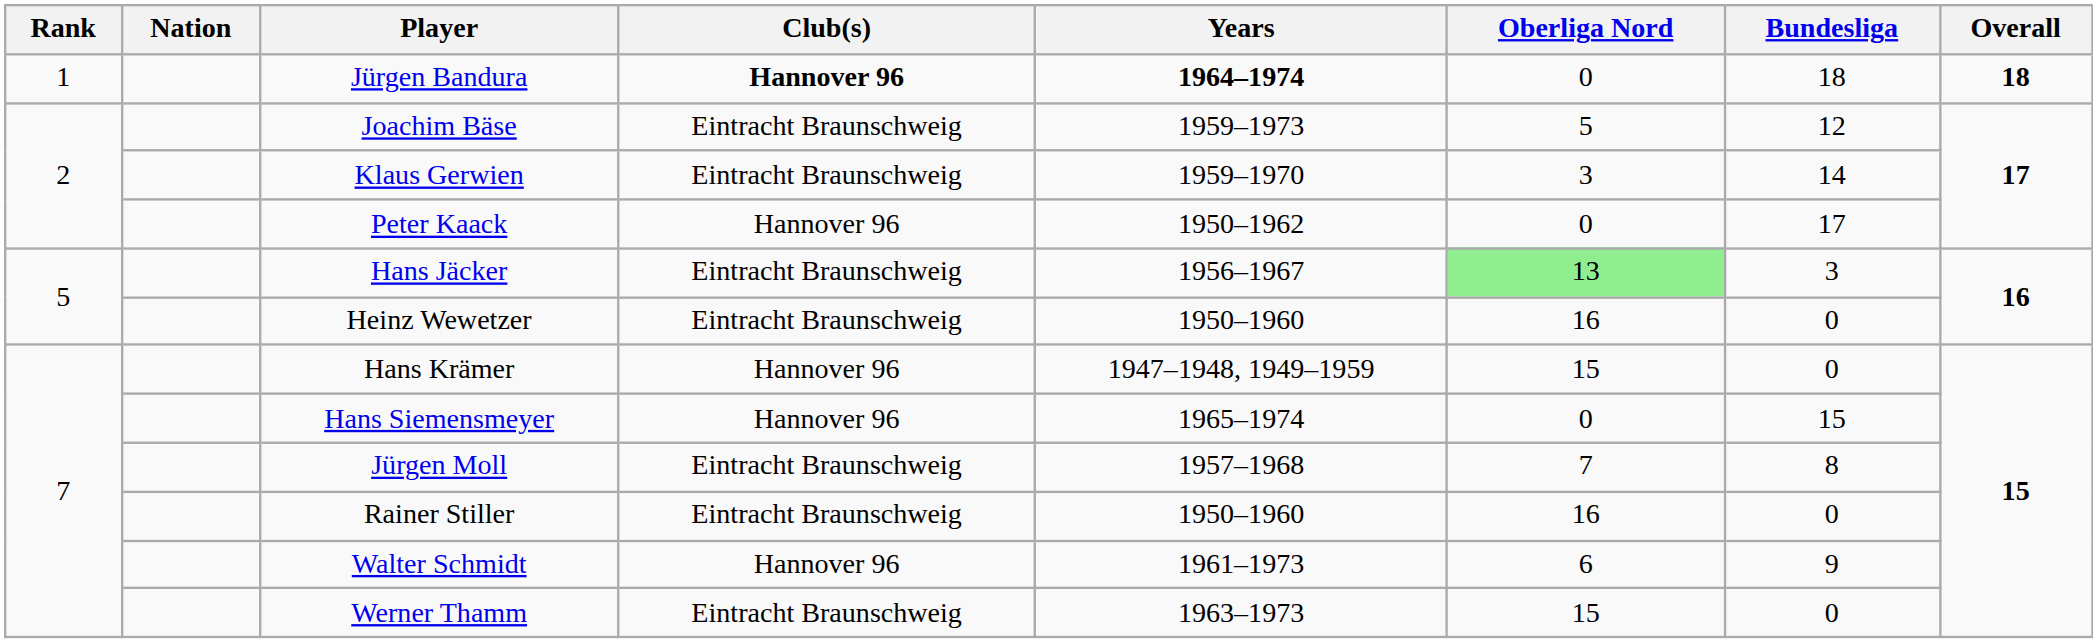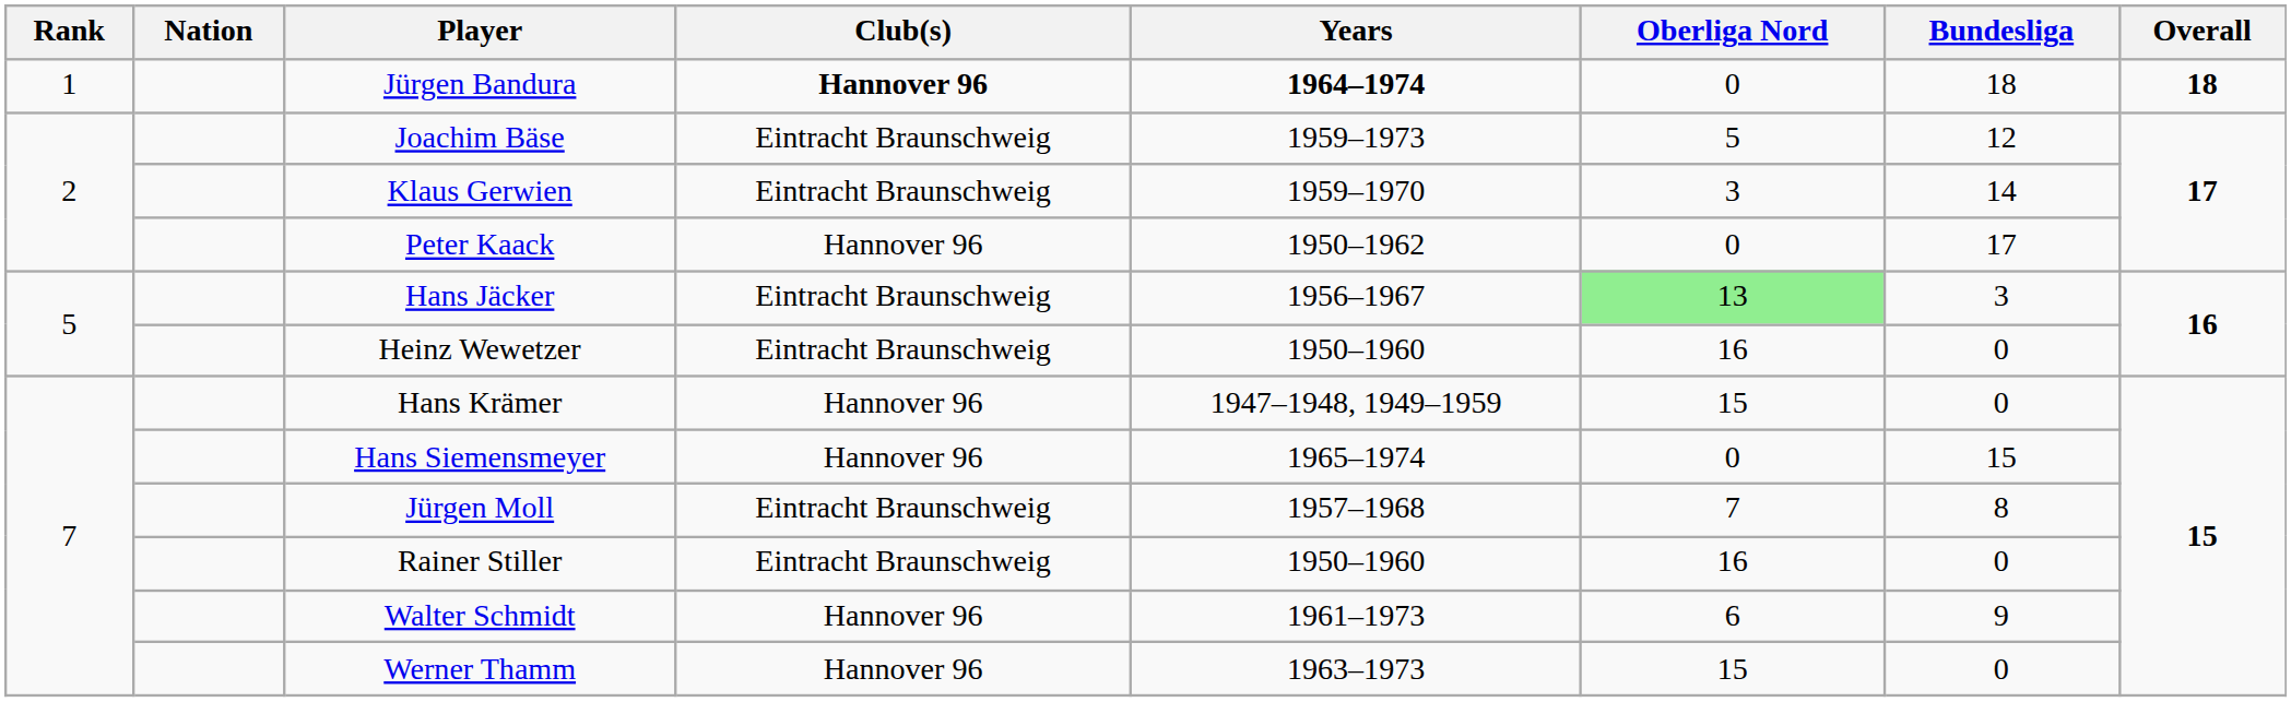Werner Thamm | Club(s): Eintracht Braunschweig -> Hannover 96
